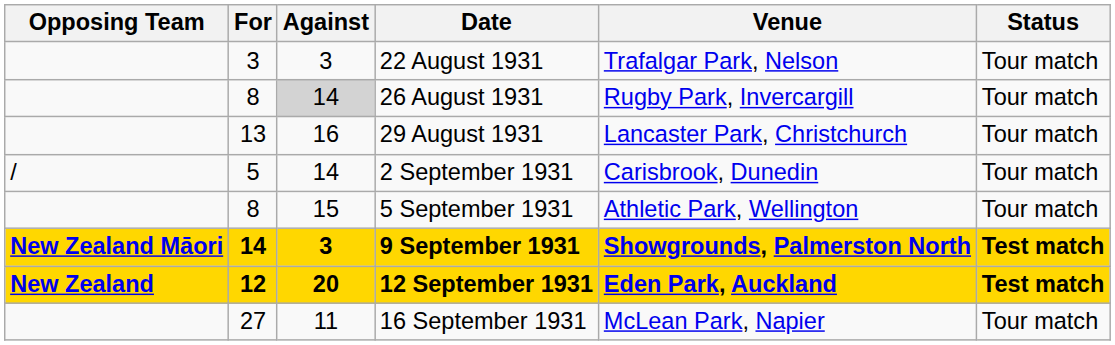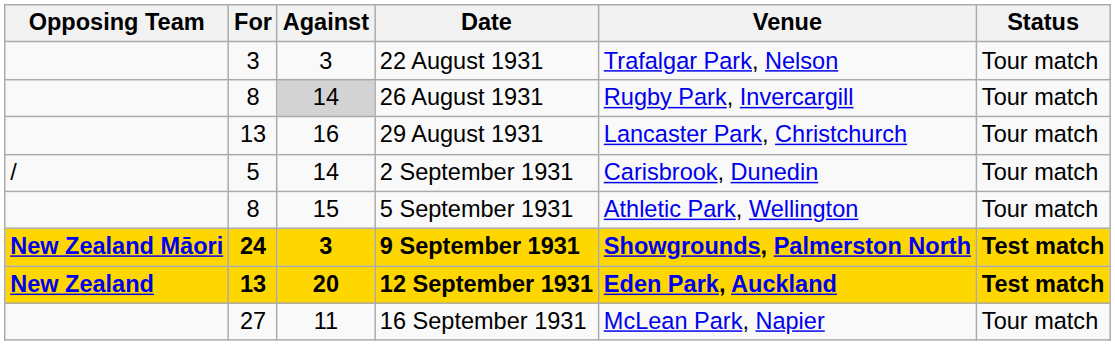9 September 1931 | For: 14 -> 24
12 September 1931 | For: 12 -> 13
